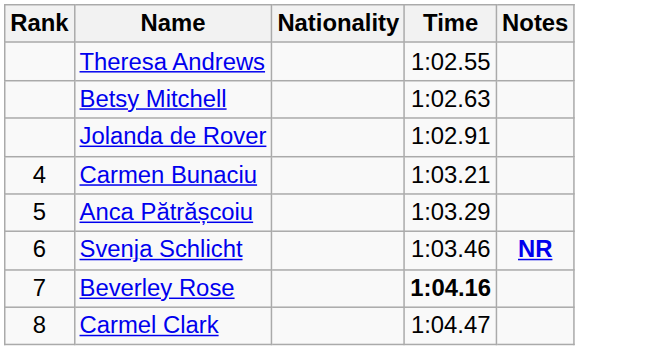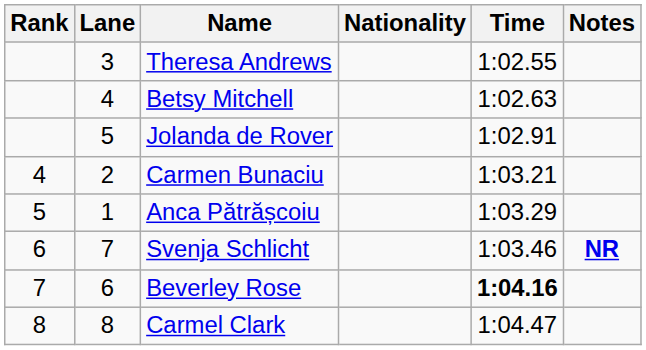+ column: Lane | 3 | 4 | 5 | 2 | 1 | 7 | 6 | 8
